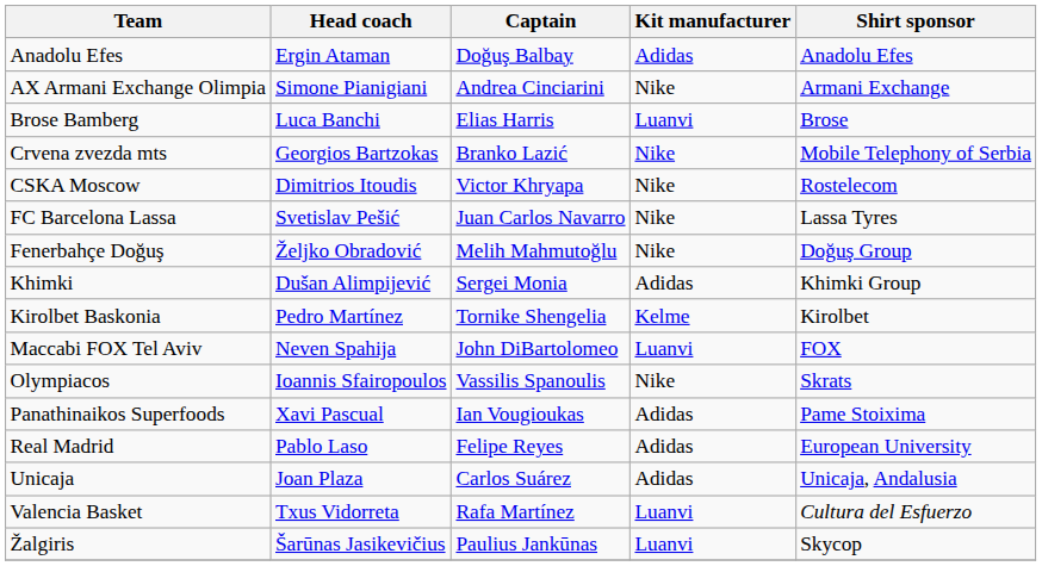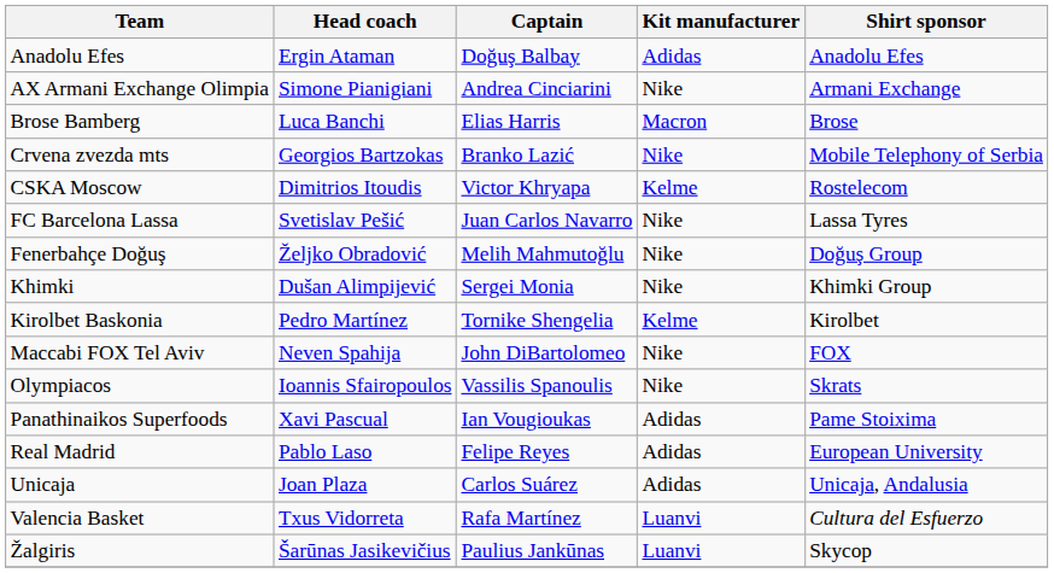Brose Bamberg | Kit manufacturer: Luanvi -> Macron
CSKA Moscow | Kit manufacturer: Nike -> Kelme
Khimki | Kit manufacturer: Adidas -> Nike
Maccabi FOX Tel Aviv | Kit manufacturer: Luanvi -> Nike
